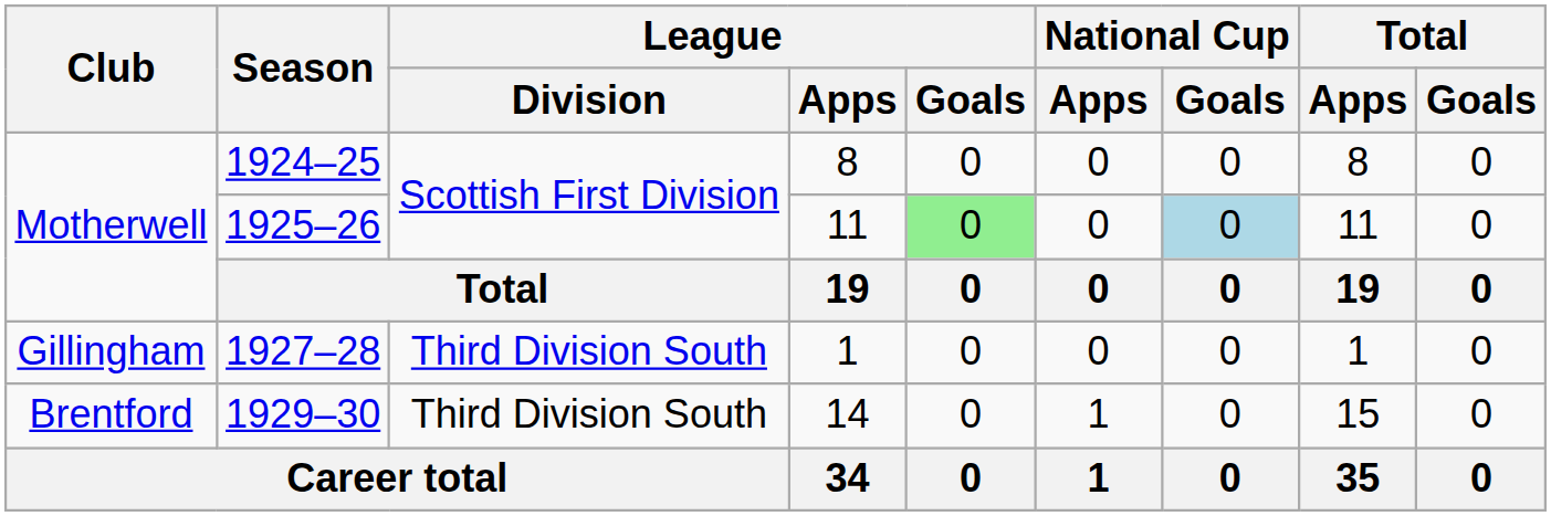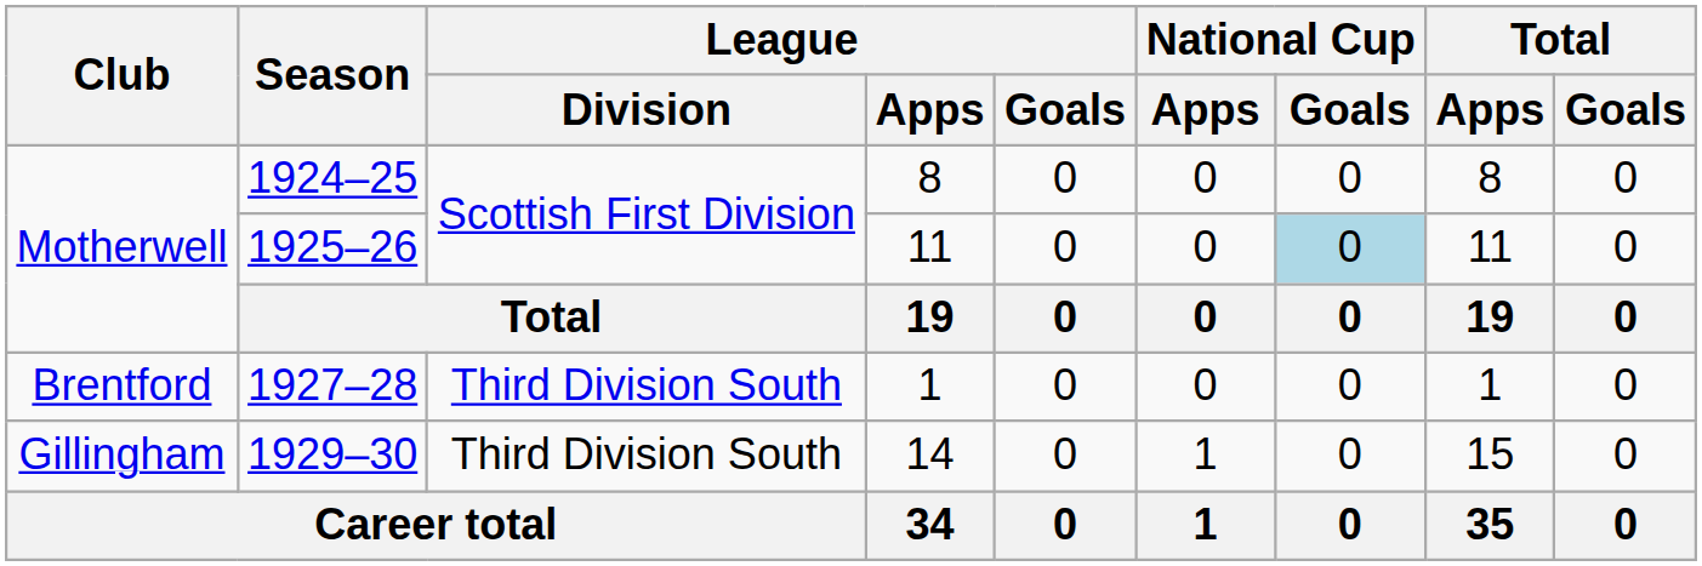1925–26 | League / Goals: lightgreen background -> no background
1927–28 | Club: Gillingham -> Brentford
1929–30 | Club: Brentford -> Gillingham
